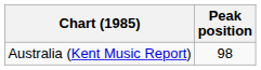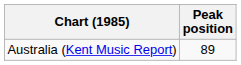Australia (Kent Music Report) | Peak position: 98 -> 89
